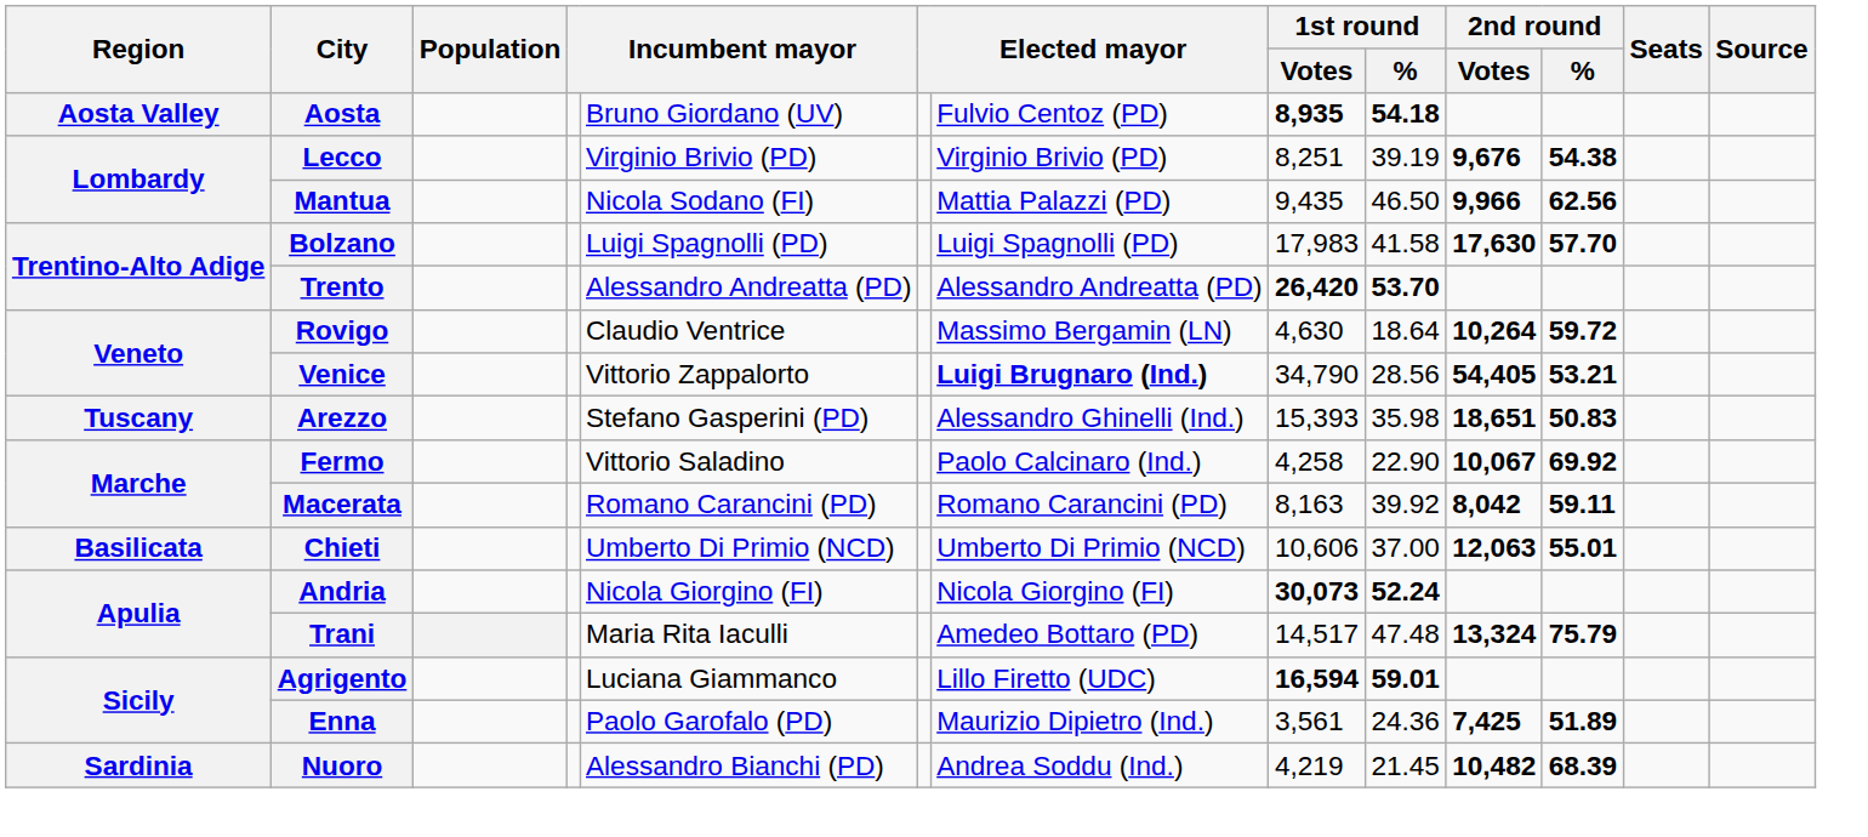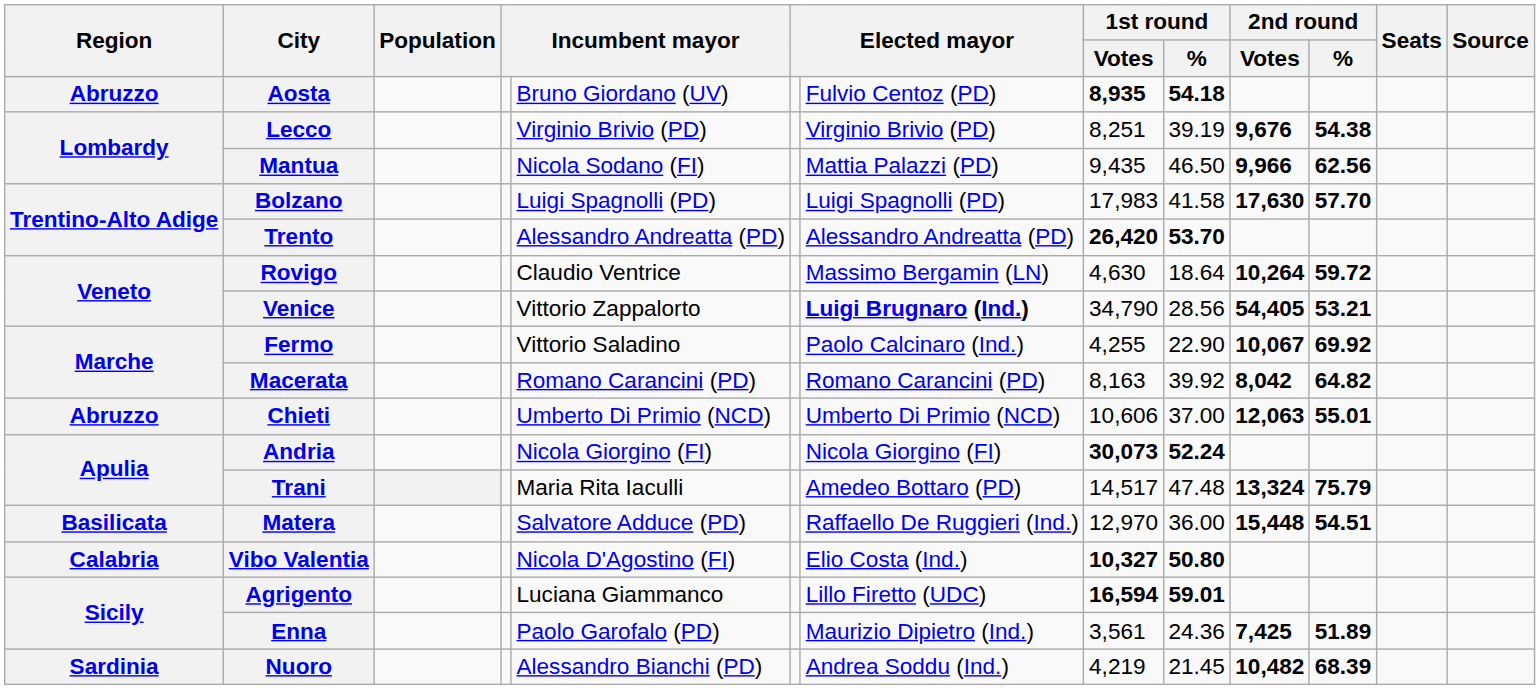Aosta | Region: Aosta Valley -> Abruzzo
- row: Tuscany | Arezzo | Stefano Gasperini (PD) | Alessandro Ghinelli (Ind.) | 15,393 | 35.98 | 18,651 | 50.83
Fermo | 1st round / Votes: 4,258 -> 4,255
Macerata | 2nd round / %: 59.11 -> 64.82
Chieti | Region: Basilicata -> Abruzzo
+ row: Basilicata | Matera | Salvatore Adduce (PD) | Raffaello De Ruggieri (Ind.) | 12,970 | 36.00 | 15,448 | 54.51
+ row: Calabria | Vibo Valentia | Nicola D'Agostino (FI) | Elio Costa (Ind.) | 10,327 | 50.80
